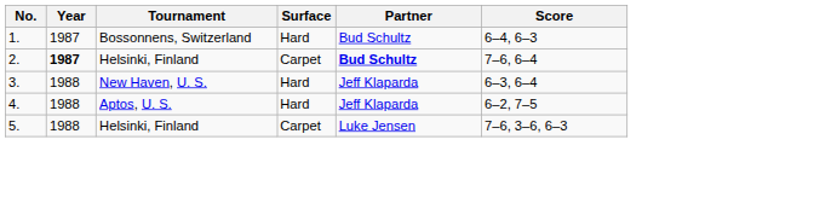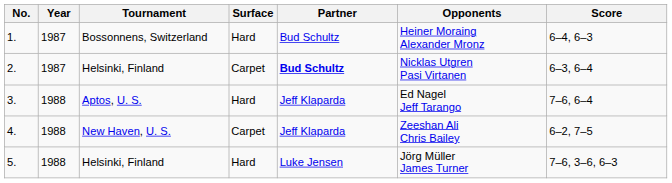+ column: Opponents | Heiner Moraing Alexander Mronz | Nicklas Utgren Pasi Virtanen | Ed Nagel Jeff Tarango | Zeeshan Ali Chris Bailey | Jörg Müller James Turner
2. | Year: bold -> normal
2. | Score: 7–6, 6–4 -> 6–3, 6–4
3. | Tournament: New Haven, U. S. -> Aptos, U. S.
3. | Score: 6–3, 6–4 -> 7–6, 6–4
4. | Tournament: Aptos, U. S. -> New Haven, U. S.
4. | Surface: Hard -> Carpet
5. | Surface: Carpet -> Hard
